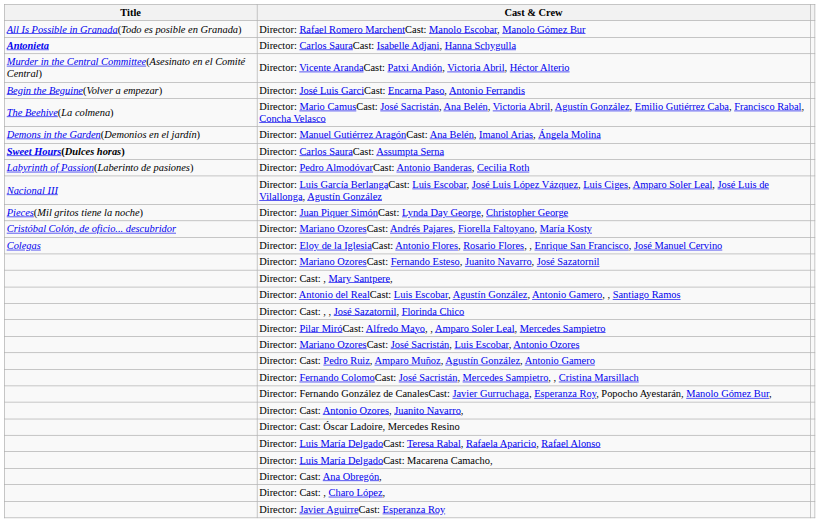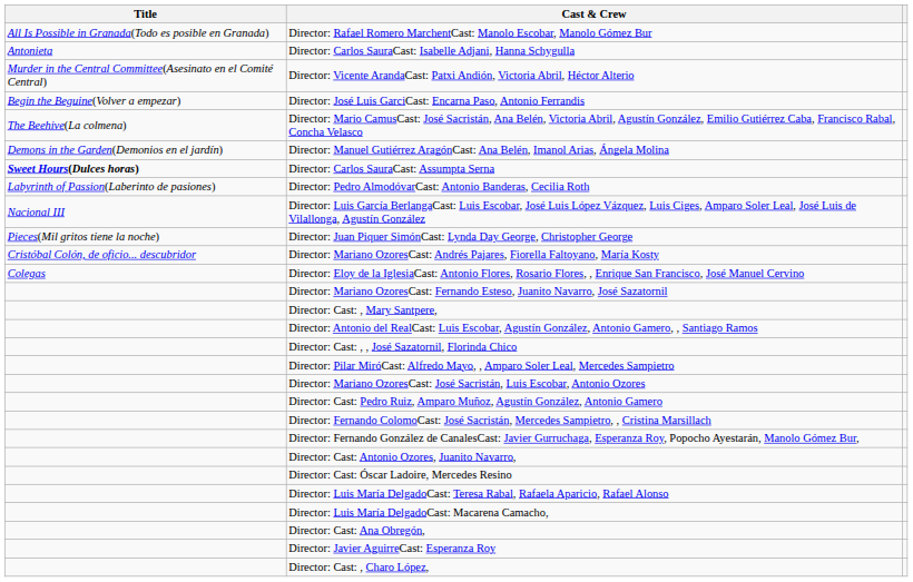Director: Carlos SauraCast: Isabelle Adjani, Hanna Schygulla | Title: bold -> normal
rows swapped: Director: Cast: , Charo López, <-> Director: Javier AguirreCast: Esperanza Roy
